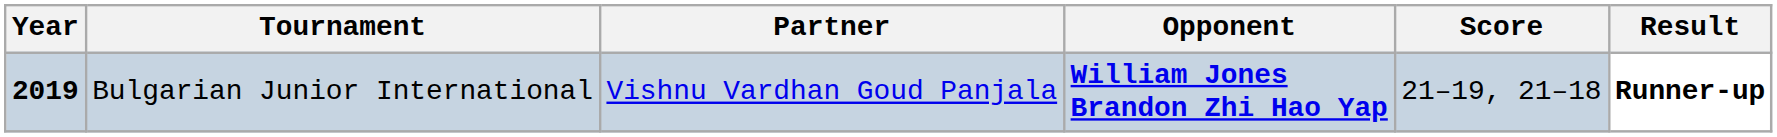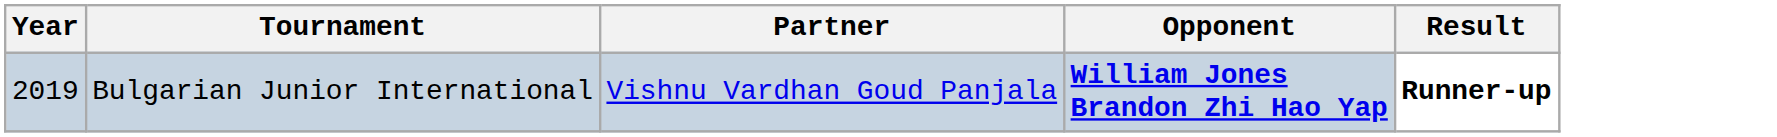- column: Score | 21–19, 21–18
Bulgarian Junior International | Year: bold -> normal
